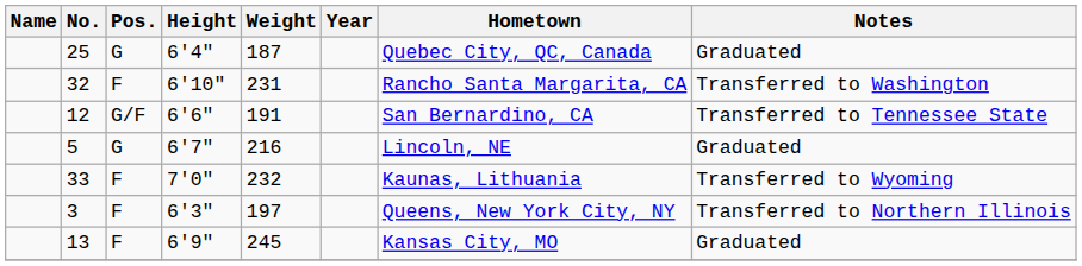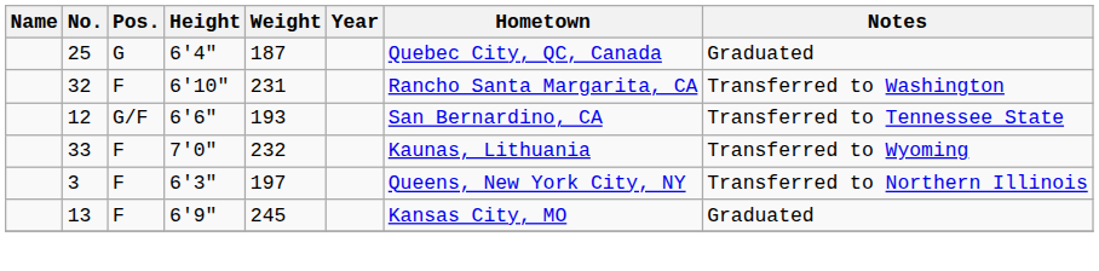12 | Weight: 191 -> 193
- row: 5 | G | 6'7" | 216 | Lincoln, NE | Graduated
